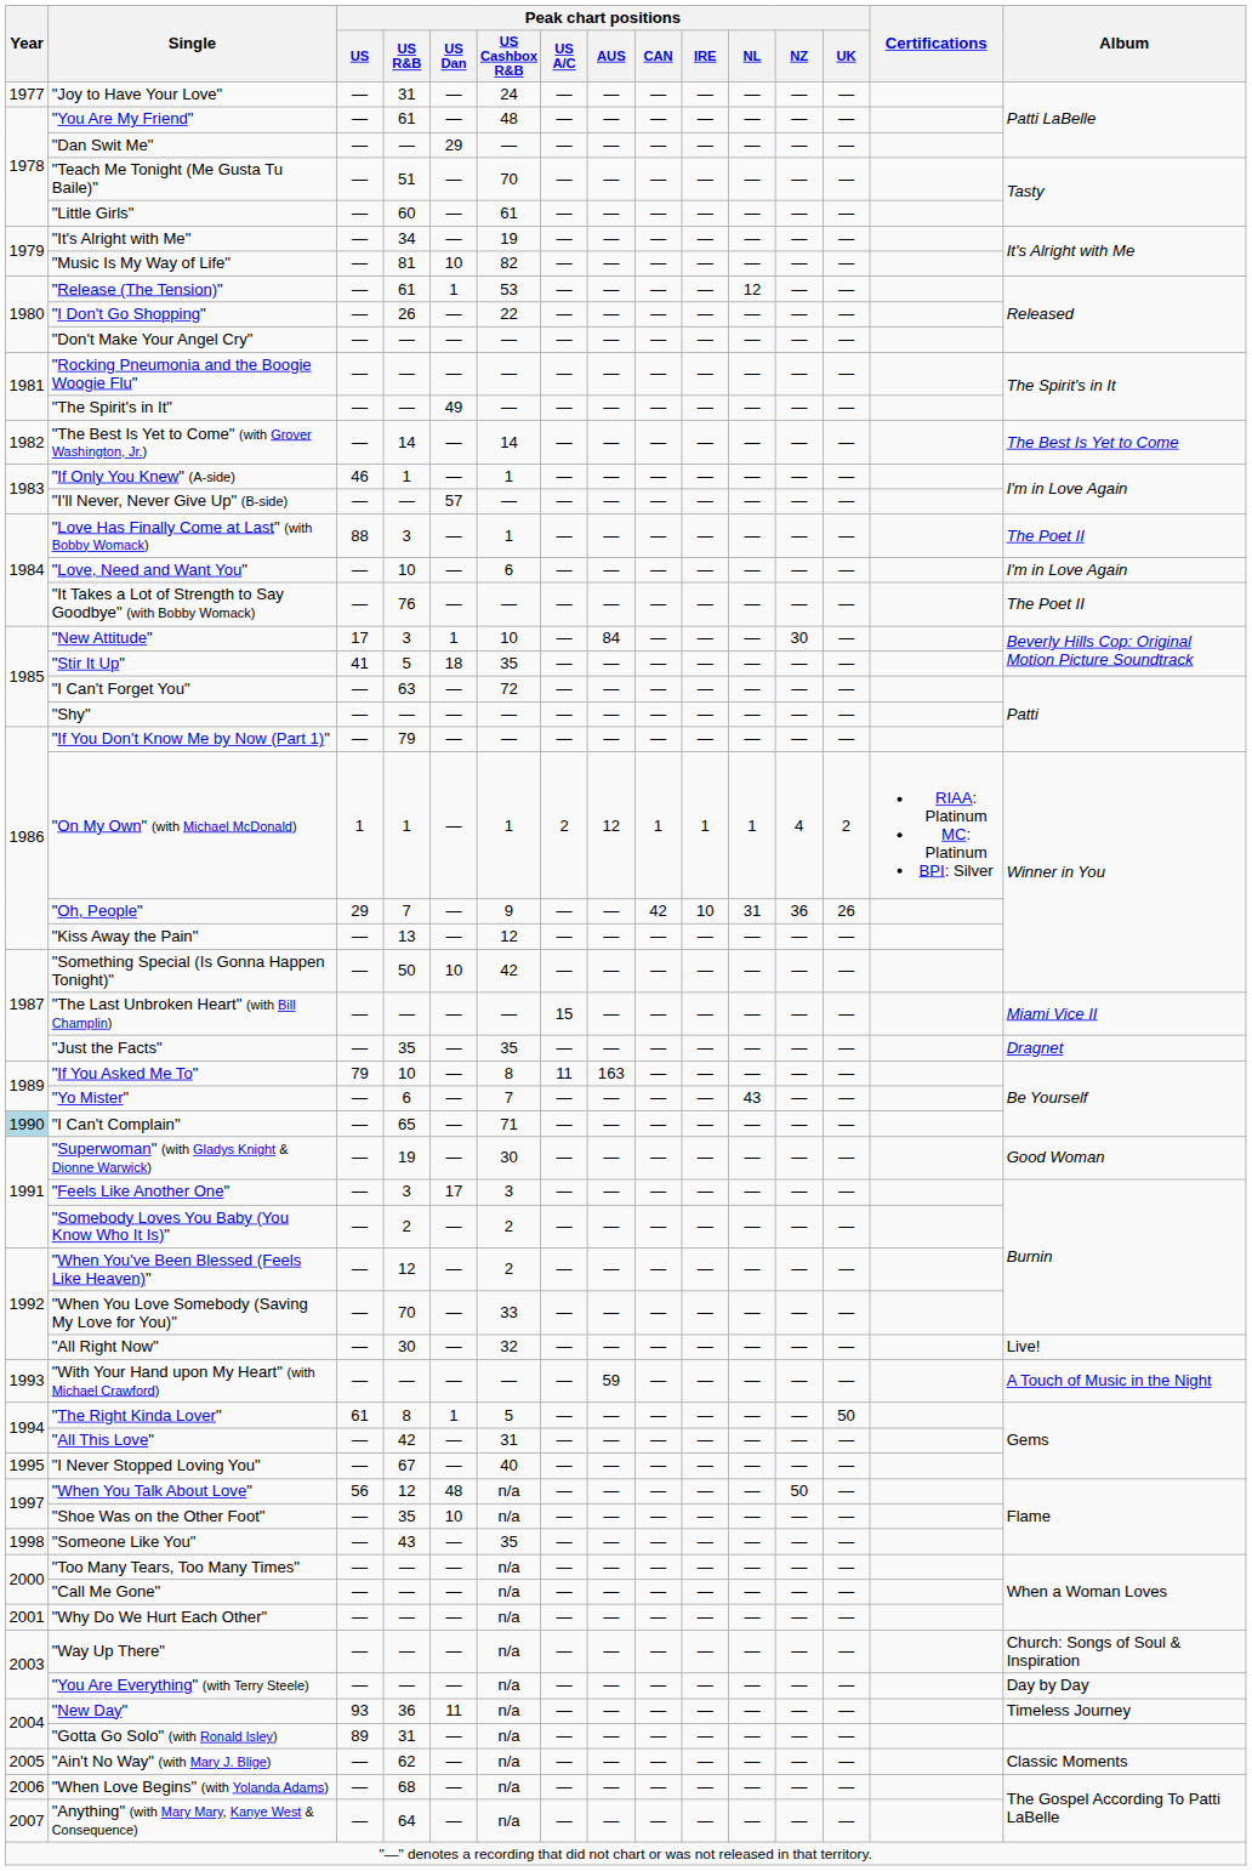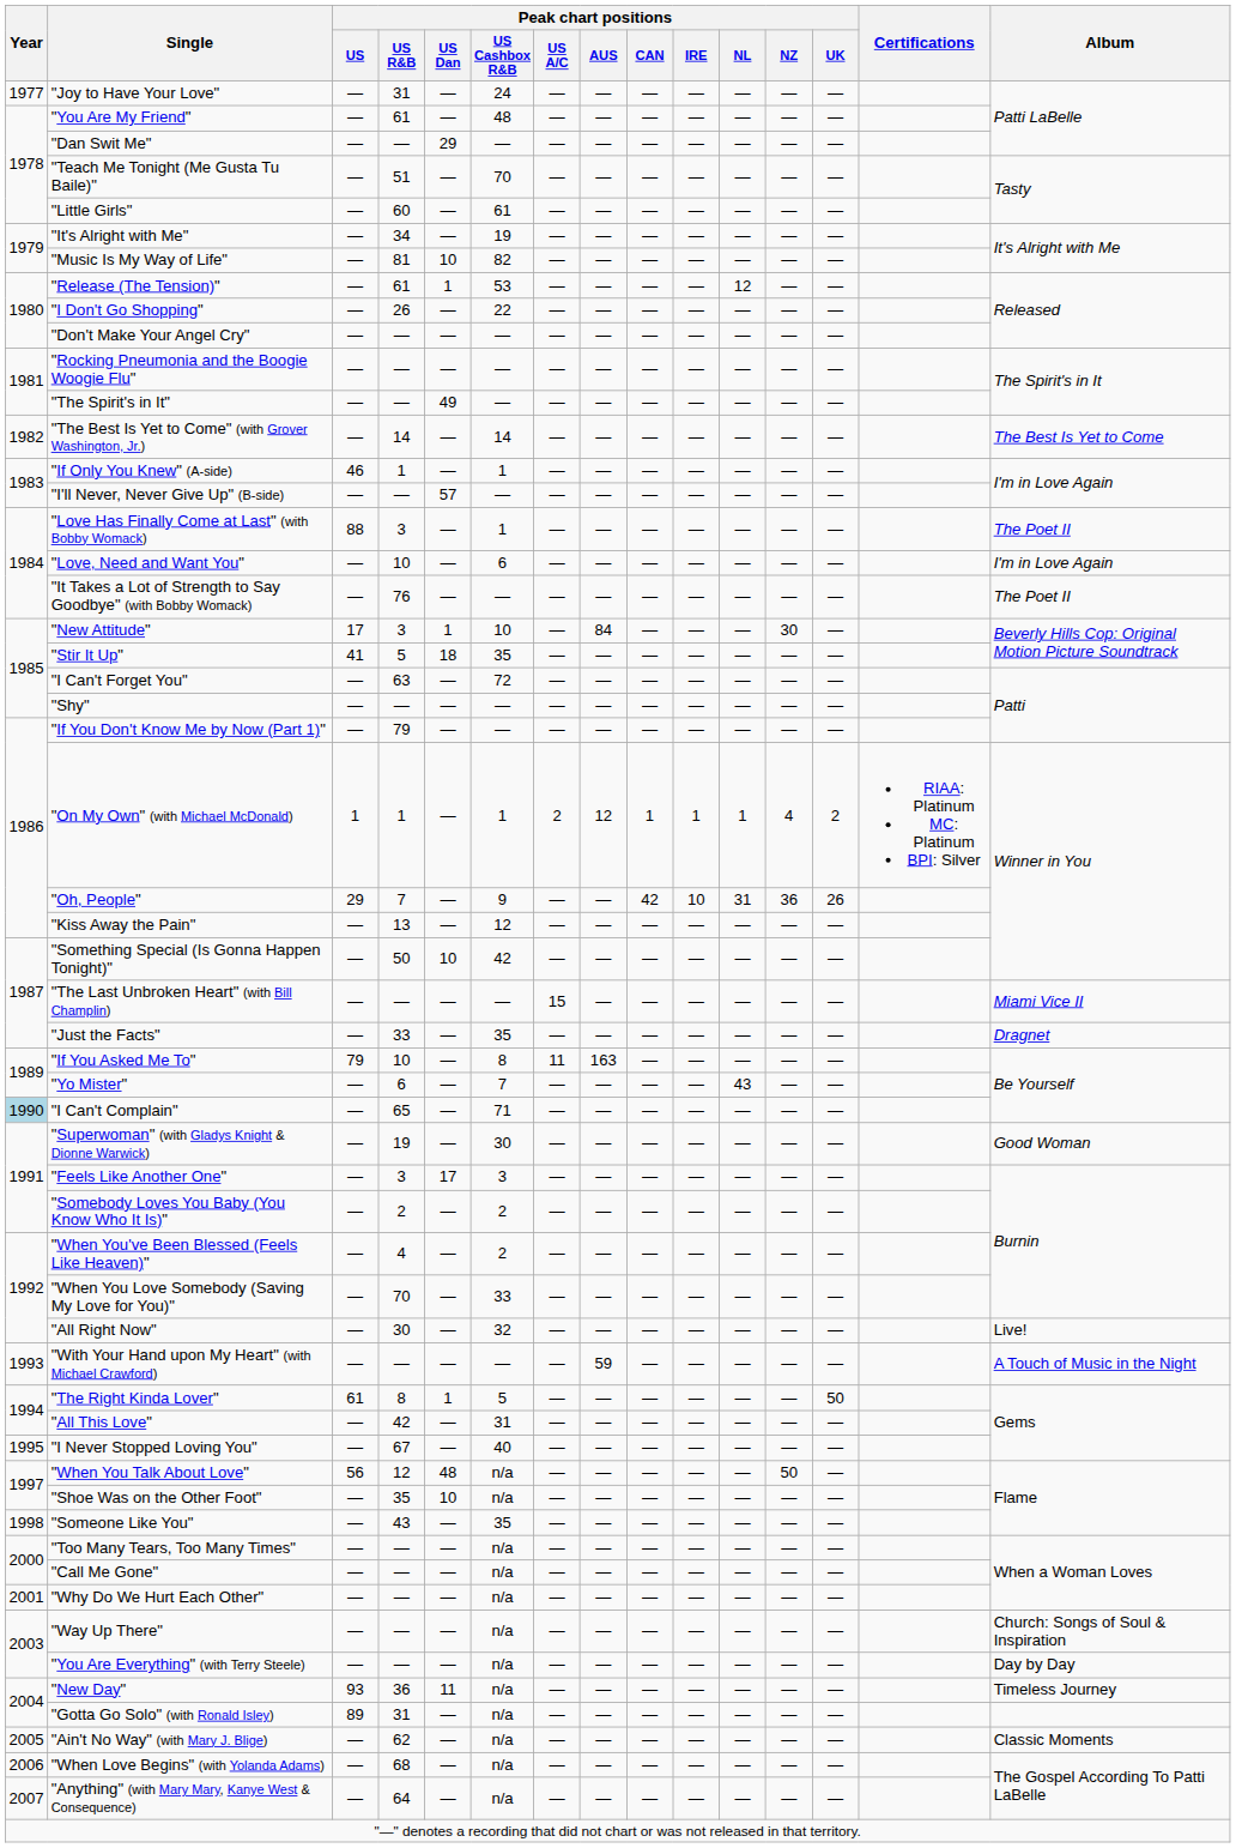"Just the Facts" | Peak chart positions / US R&B: 35 -> 33
"When You've Been Blessed (Feels Like Heaven)" | Peak chart positions / US R&B: 12 -> 4
